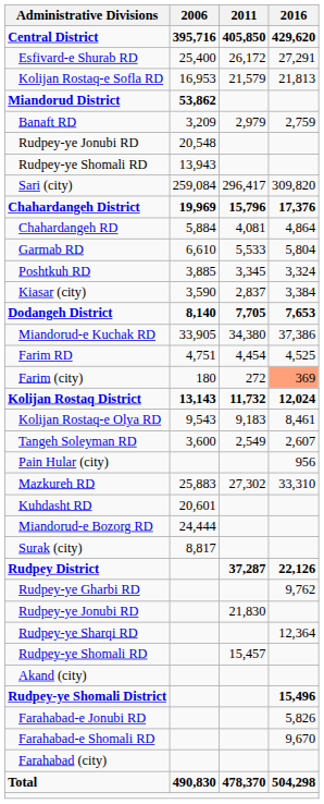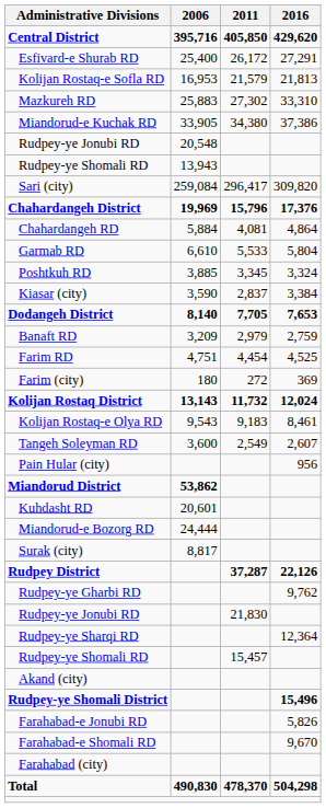rows swapped: Mazkureh RD <-> Miandorud District
rows swapped: Miandorud-e Kuchak RD <-> Banaft RD
Farim (city) | 2016: lightsalmon background -> no background
